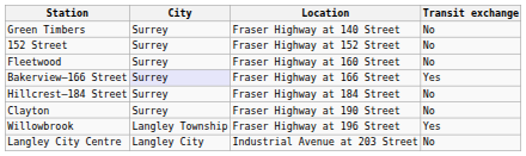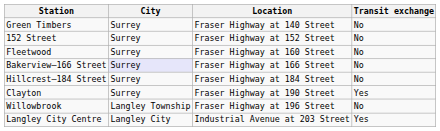Bakerview–166 Street | Transit exchange: Yes -> No
Clayton | Transit exchange: No -> Yes
Willowbrook | Transit exchange: Yes -> No
Langley City Centre | Transit exchange: No -> Yes
